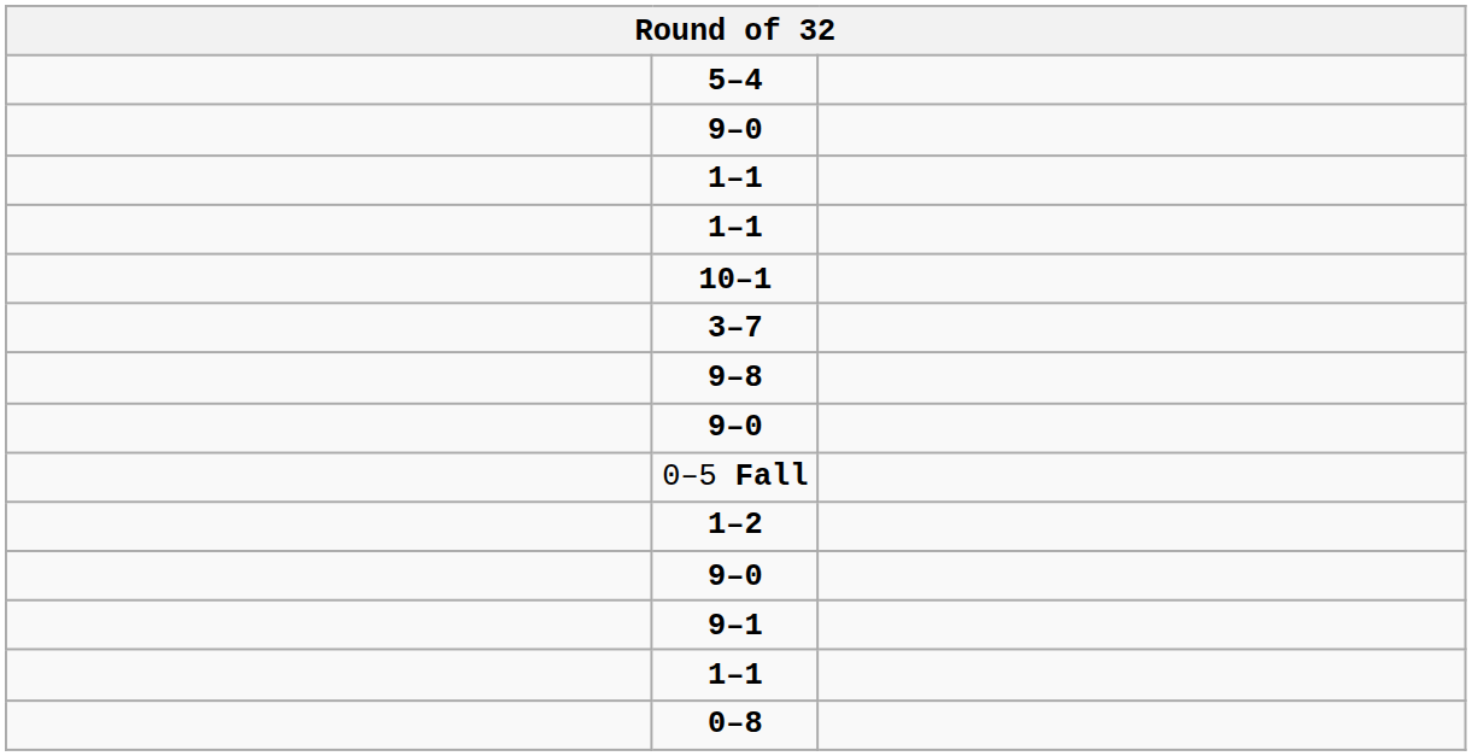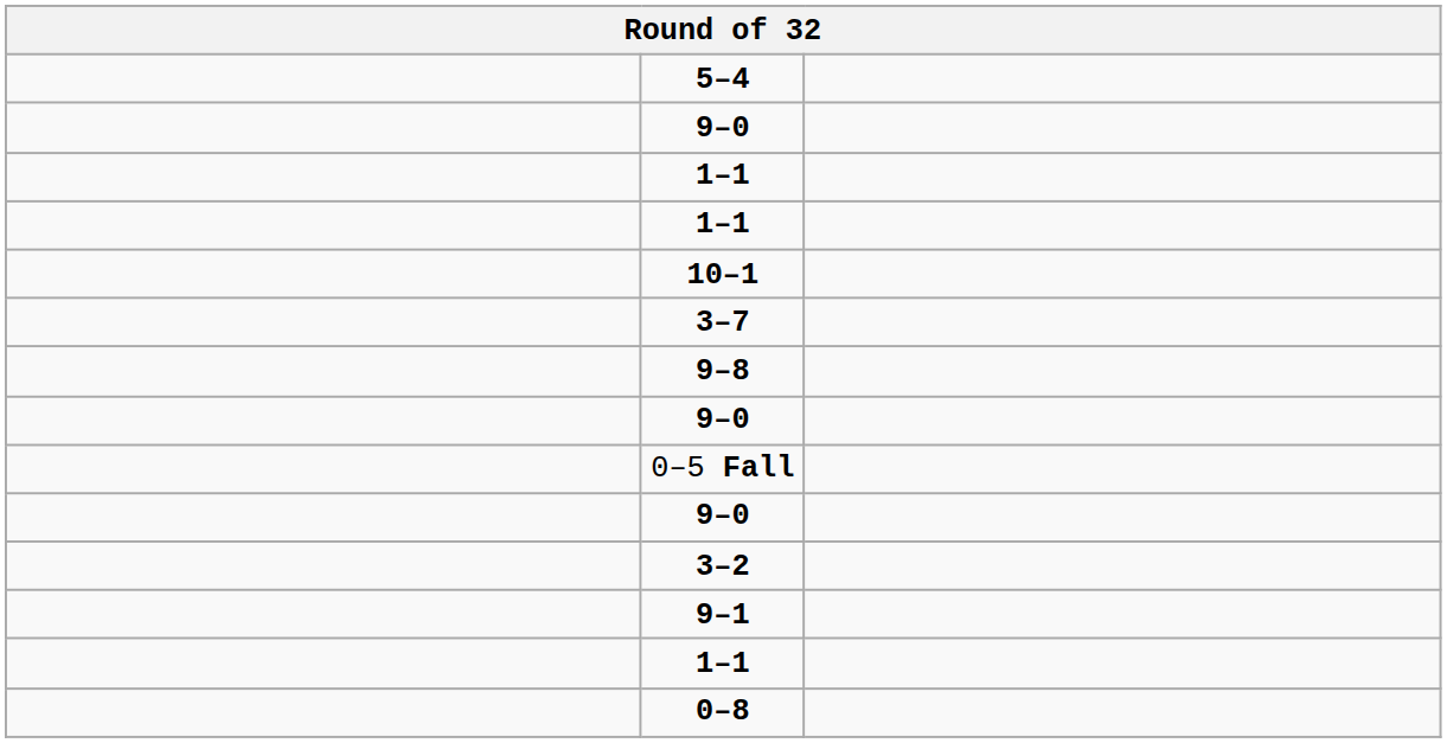- row: 1–2
+ row: 3–2
